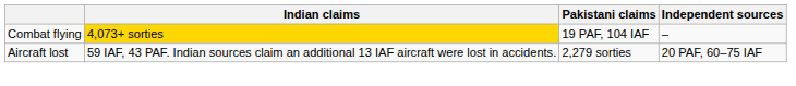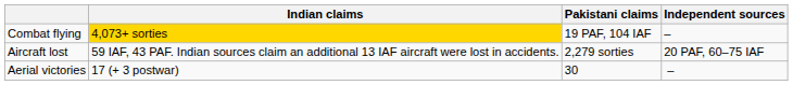+ row: Aerial victories | 17 (+ 3 postwar) | 30 | –
